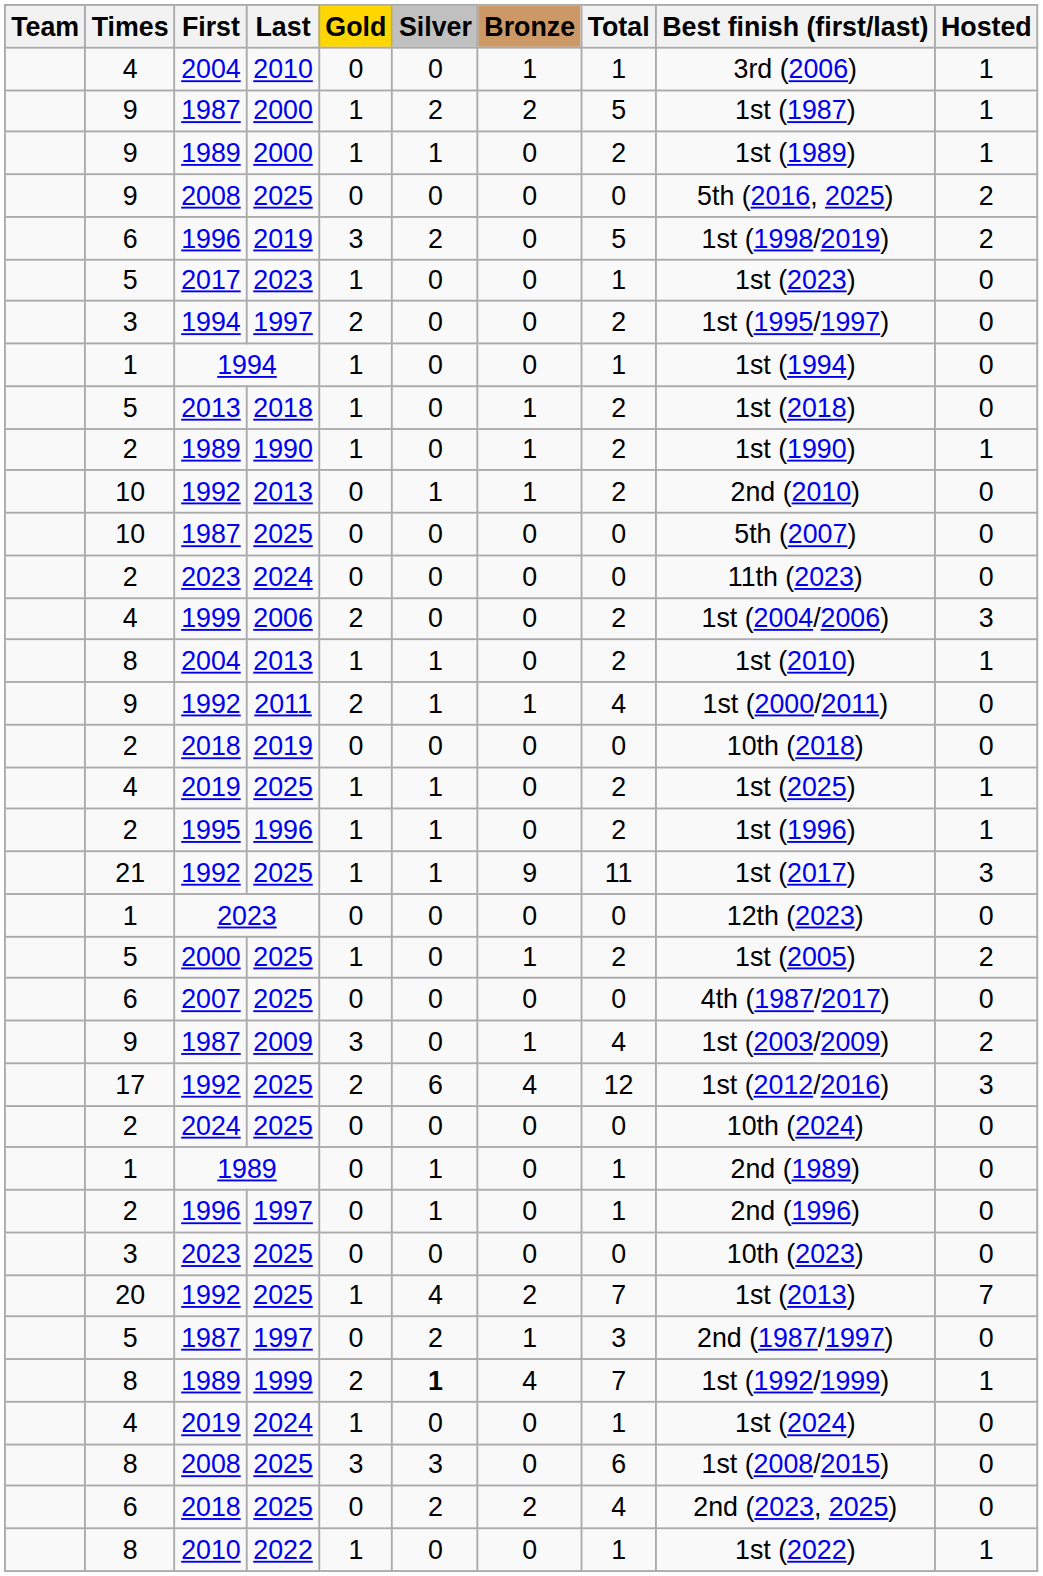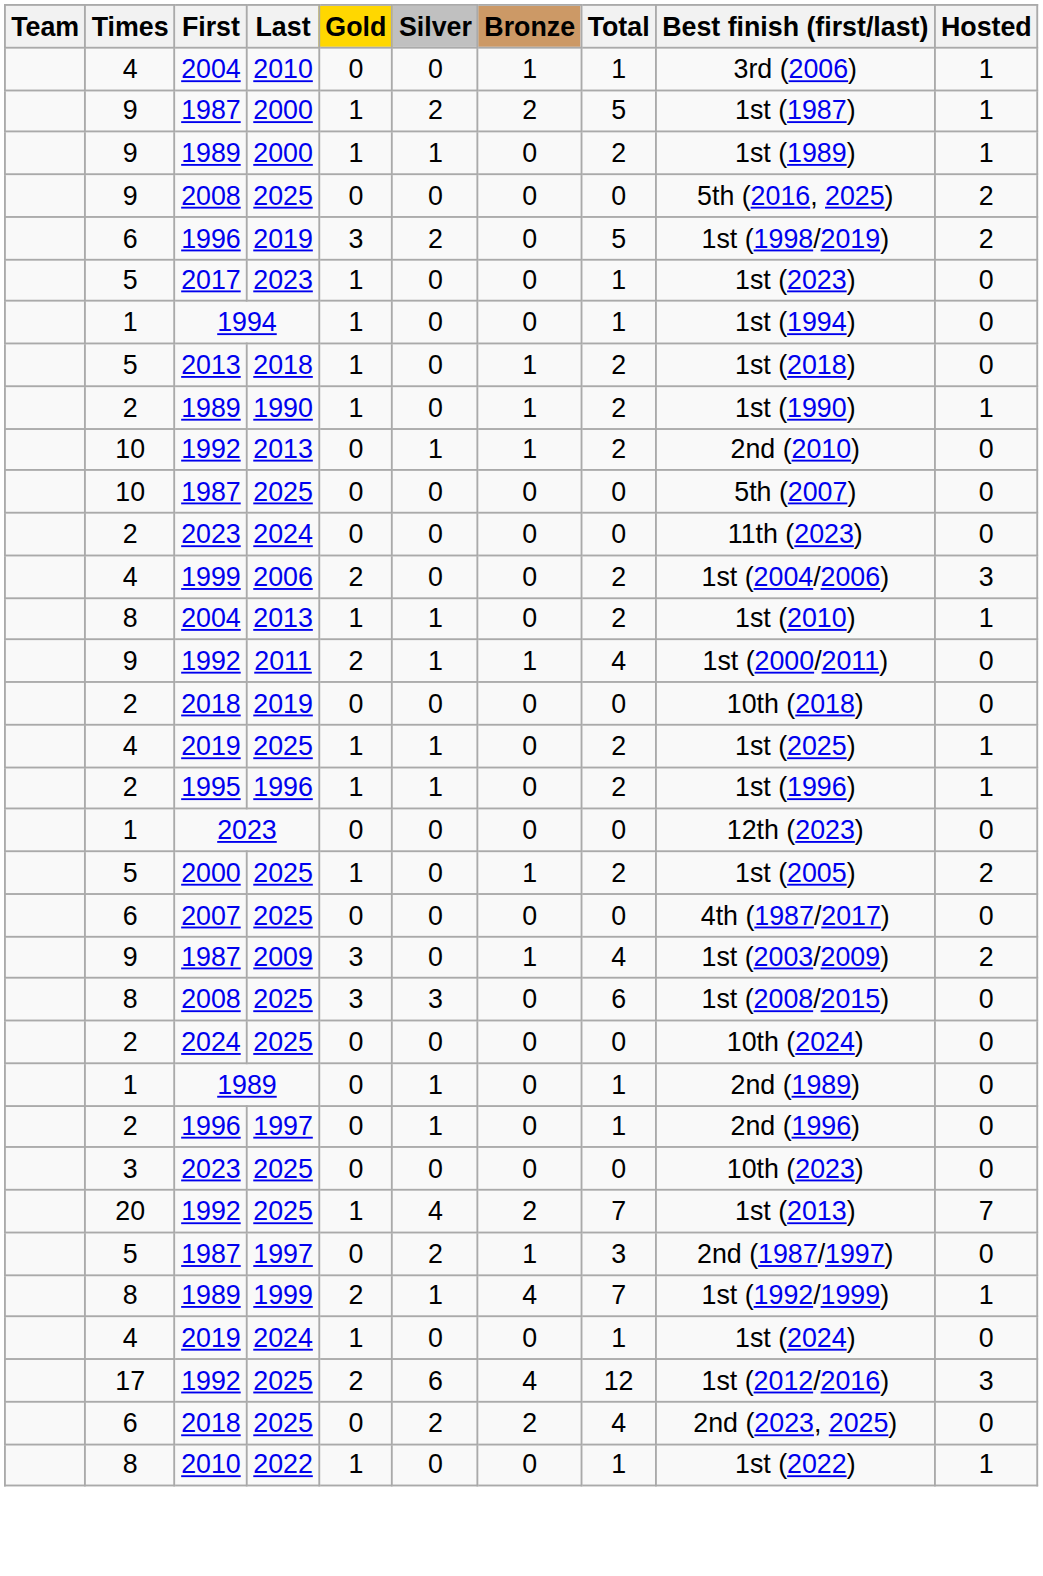- row: 3 | 1994 | 1997 | 2 | 0 | 0 | 2 | 1st (1995/1997) | 0
- row: 21 | 1992 | 2025 | 1 | 1 | 9 | 11 | 1st (2017) | 3
rows swapped: 8 / 2008 <-> 17 / 1992
8 / 1989 | Silver: bold -> normal
